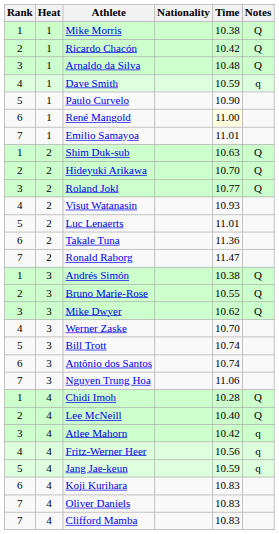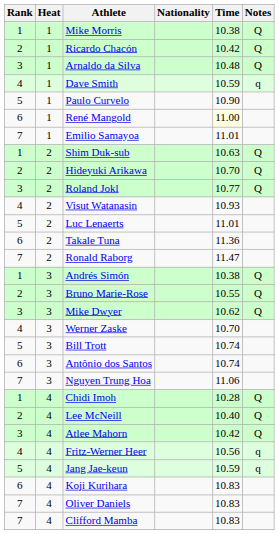Atlee Mahorn | Notes: q -> Q
